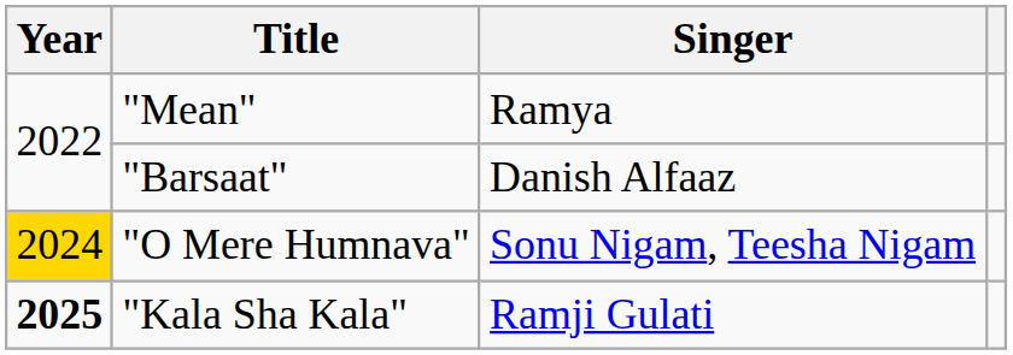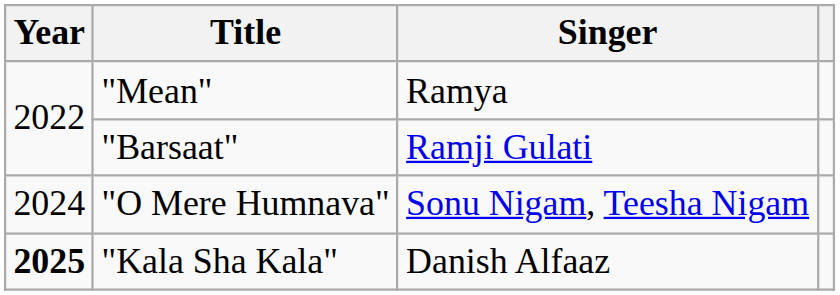"Barsaat" | Singer: Danish Alfaaz -> Ramji Gulati
"O Mere Humnava" | Year: gold background -> no background
"Kala Sha Kala" | Singer: Ramji Gulati -> Danish Alfaaz
